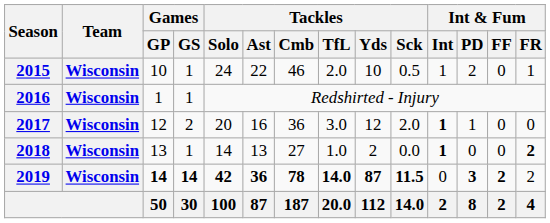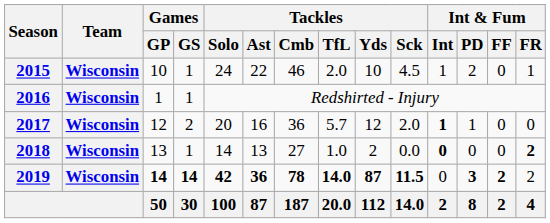2015 | Tackles / Sck: 0.5 -> 4.5
2017 | Tackles / TfL: 3.0 -> 5.7
2018 | Int & Fum / Int: 1 -> 0
